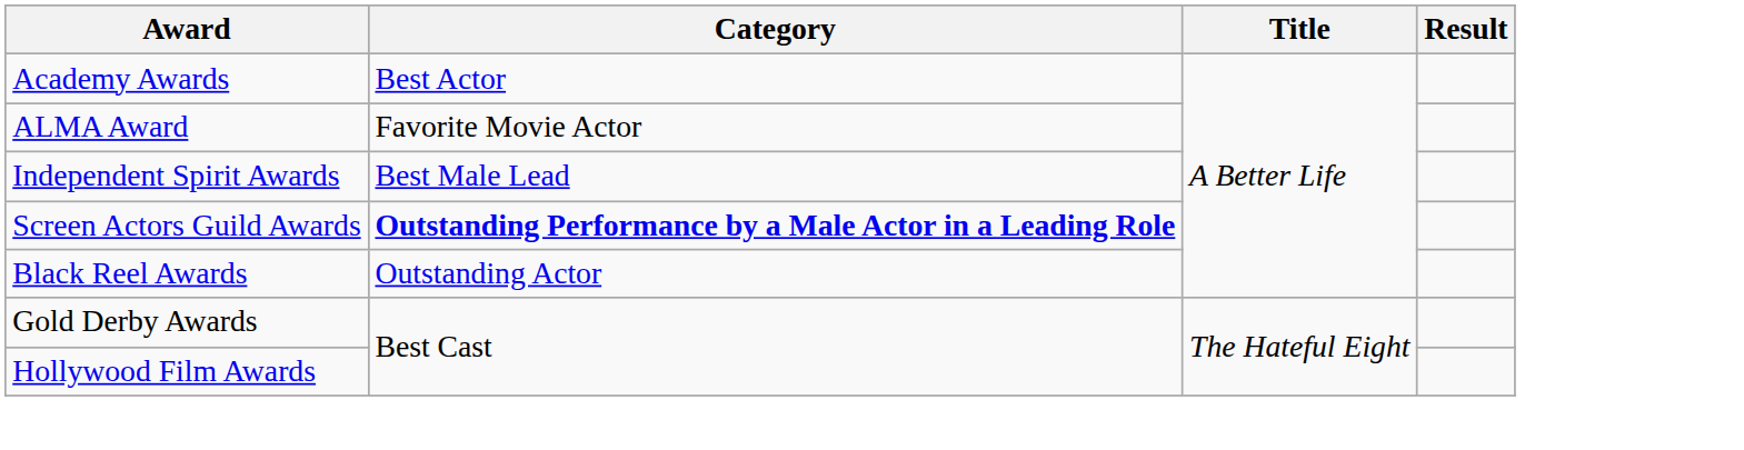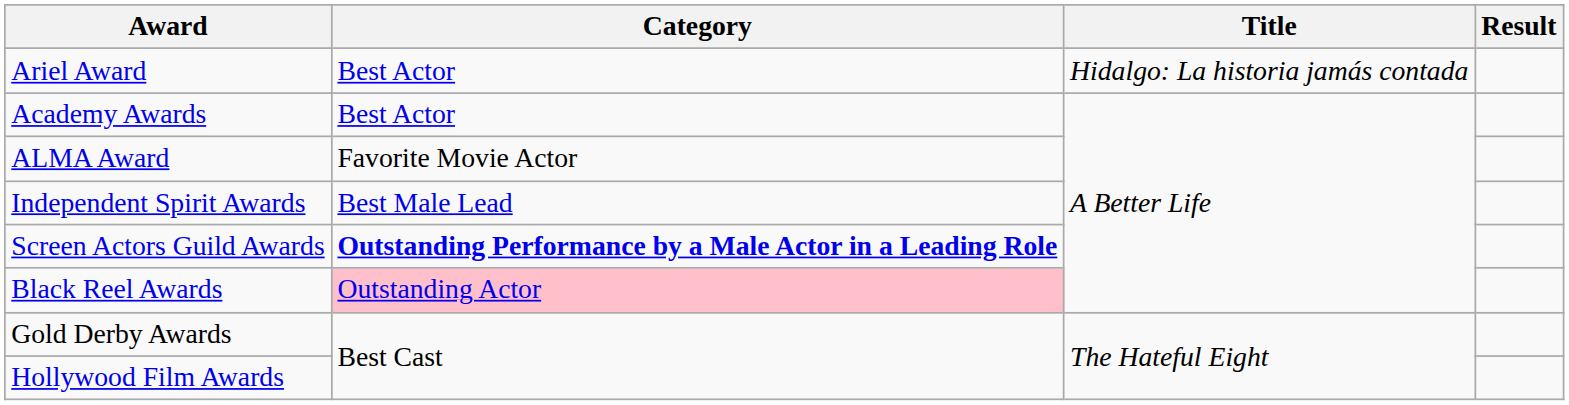+ row: Ariel Award | Best Actor | Hidalgo: La historia jamás contada
Black Reel Awards | Category: no background -> pink background
